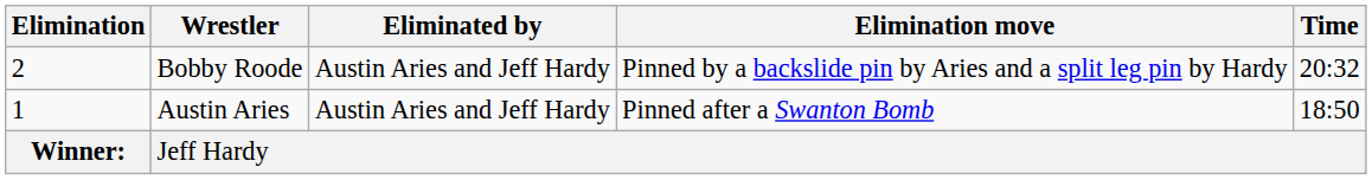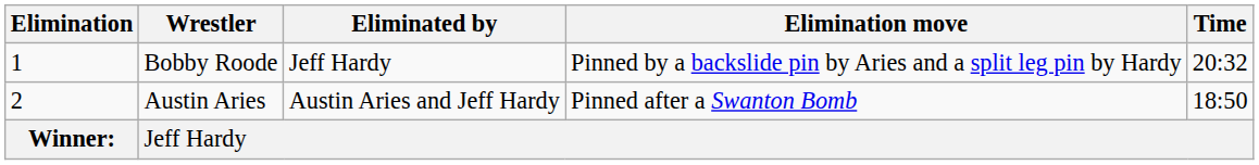Bobby Roode | Elimination: 2 -> 1
Bobby Roode | Eliminated by: Austin Aries and Jeff Hardy -> Jeff Hardy
Austin Aries | Elimination: 1 -> 2
